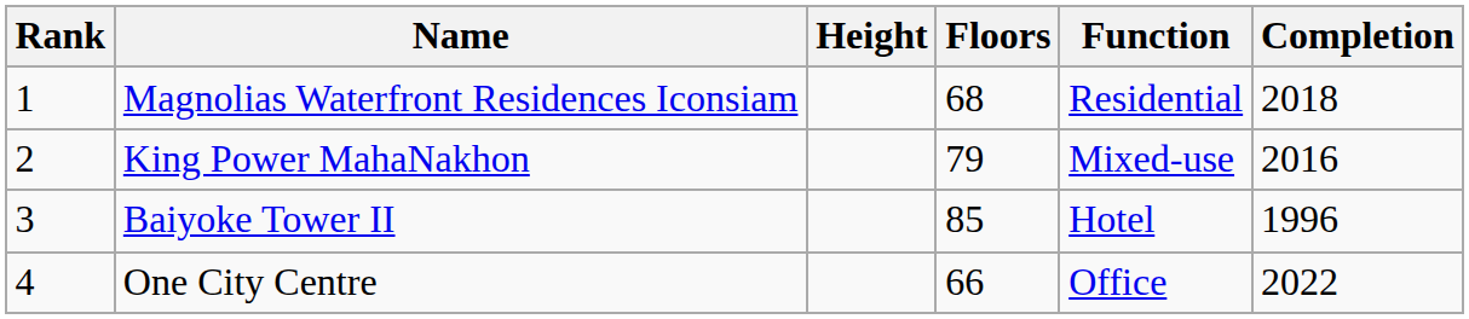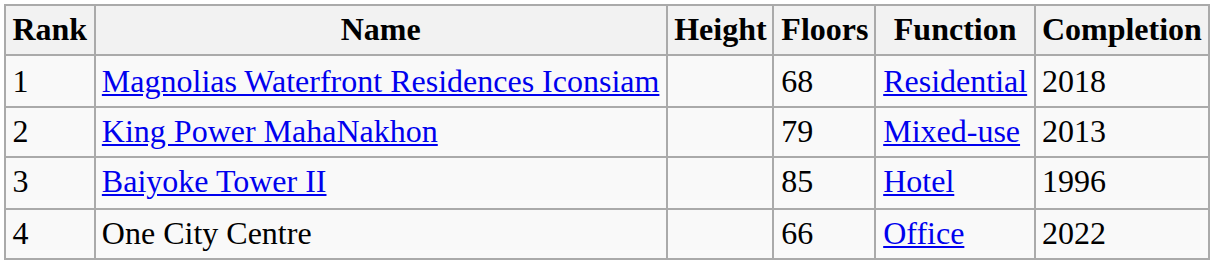King Power MahaNakhon | Completion: 2016 -> 2013
